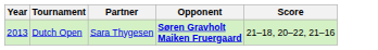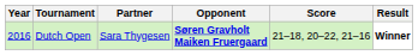+ column: Result | Winner
Dutch Open | Year: 2013 -> 2016
